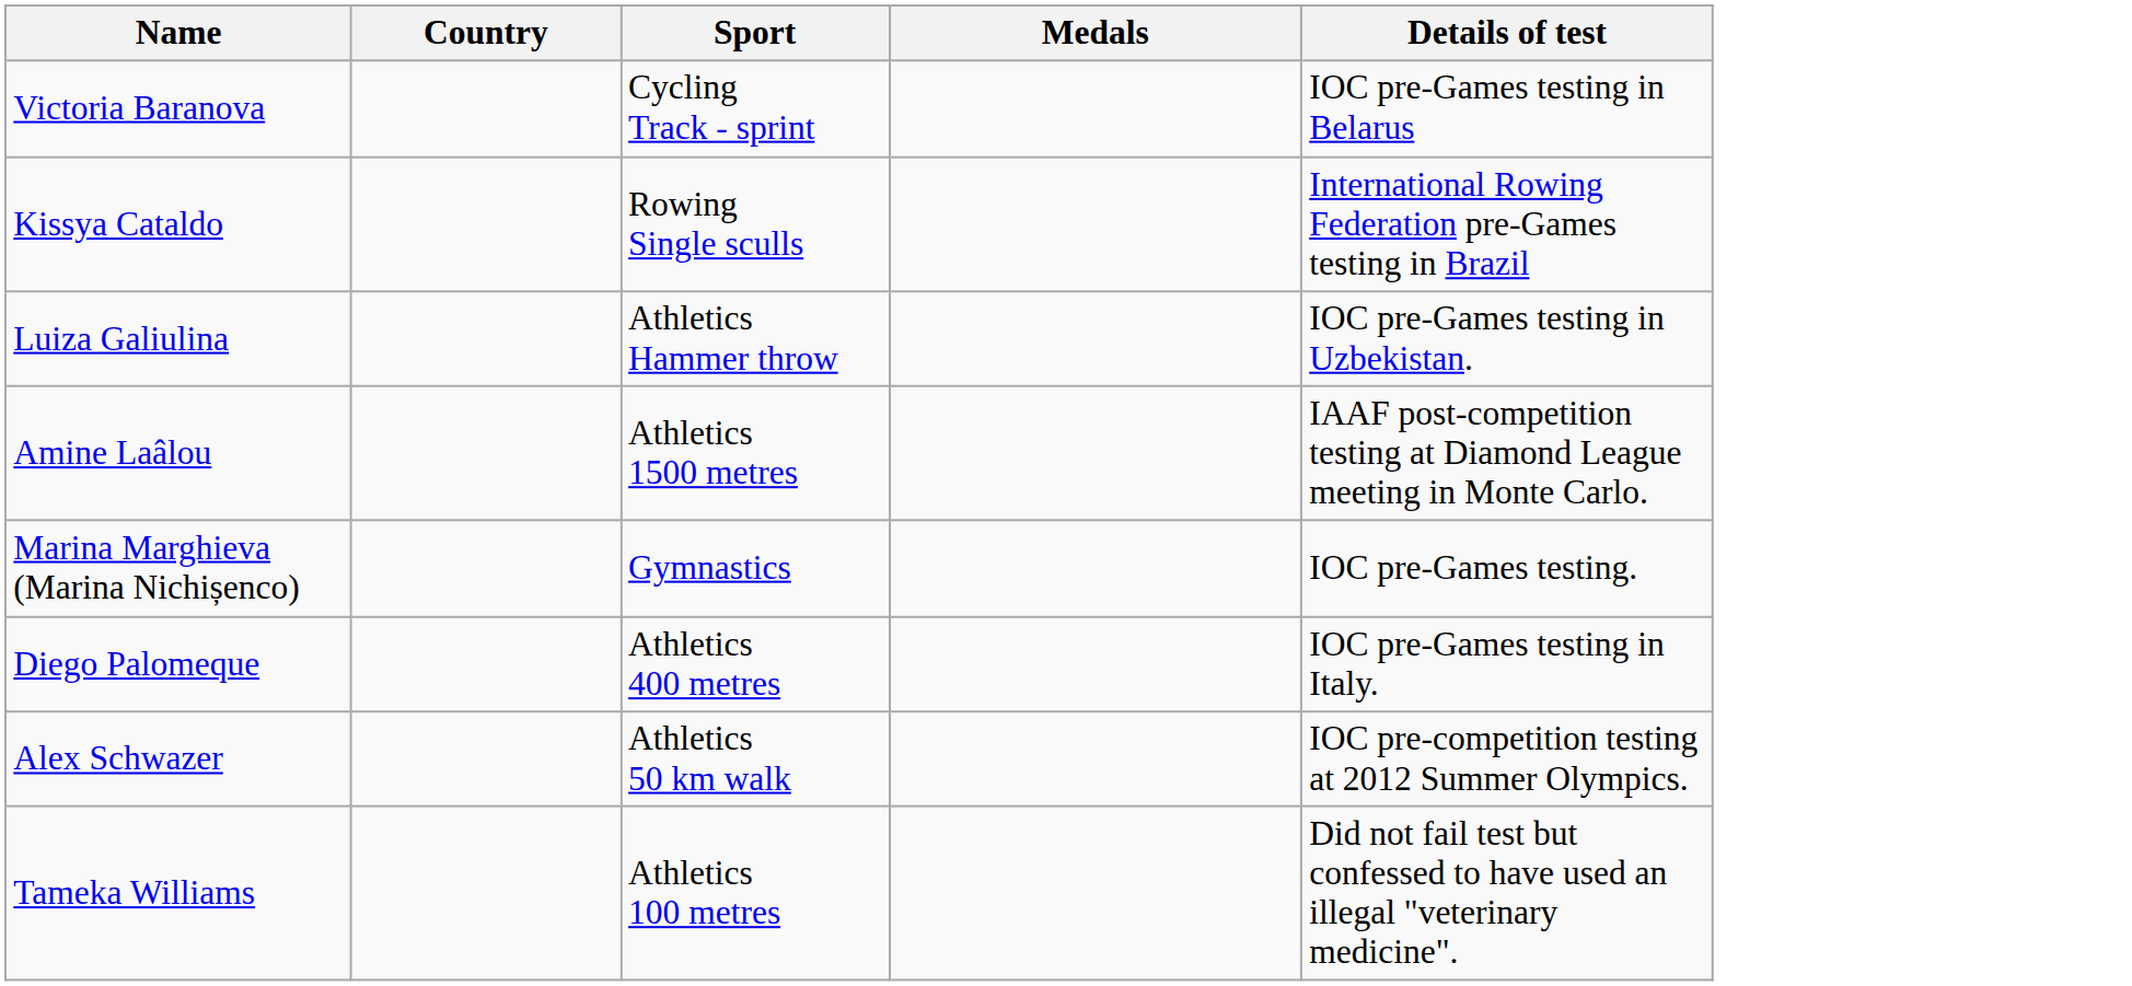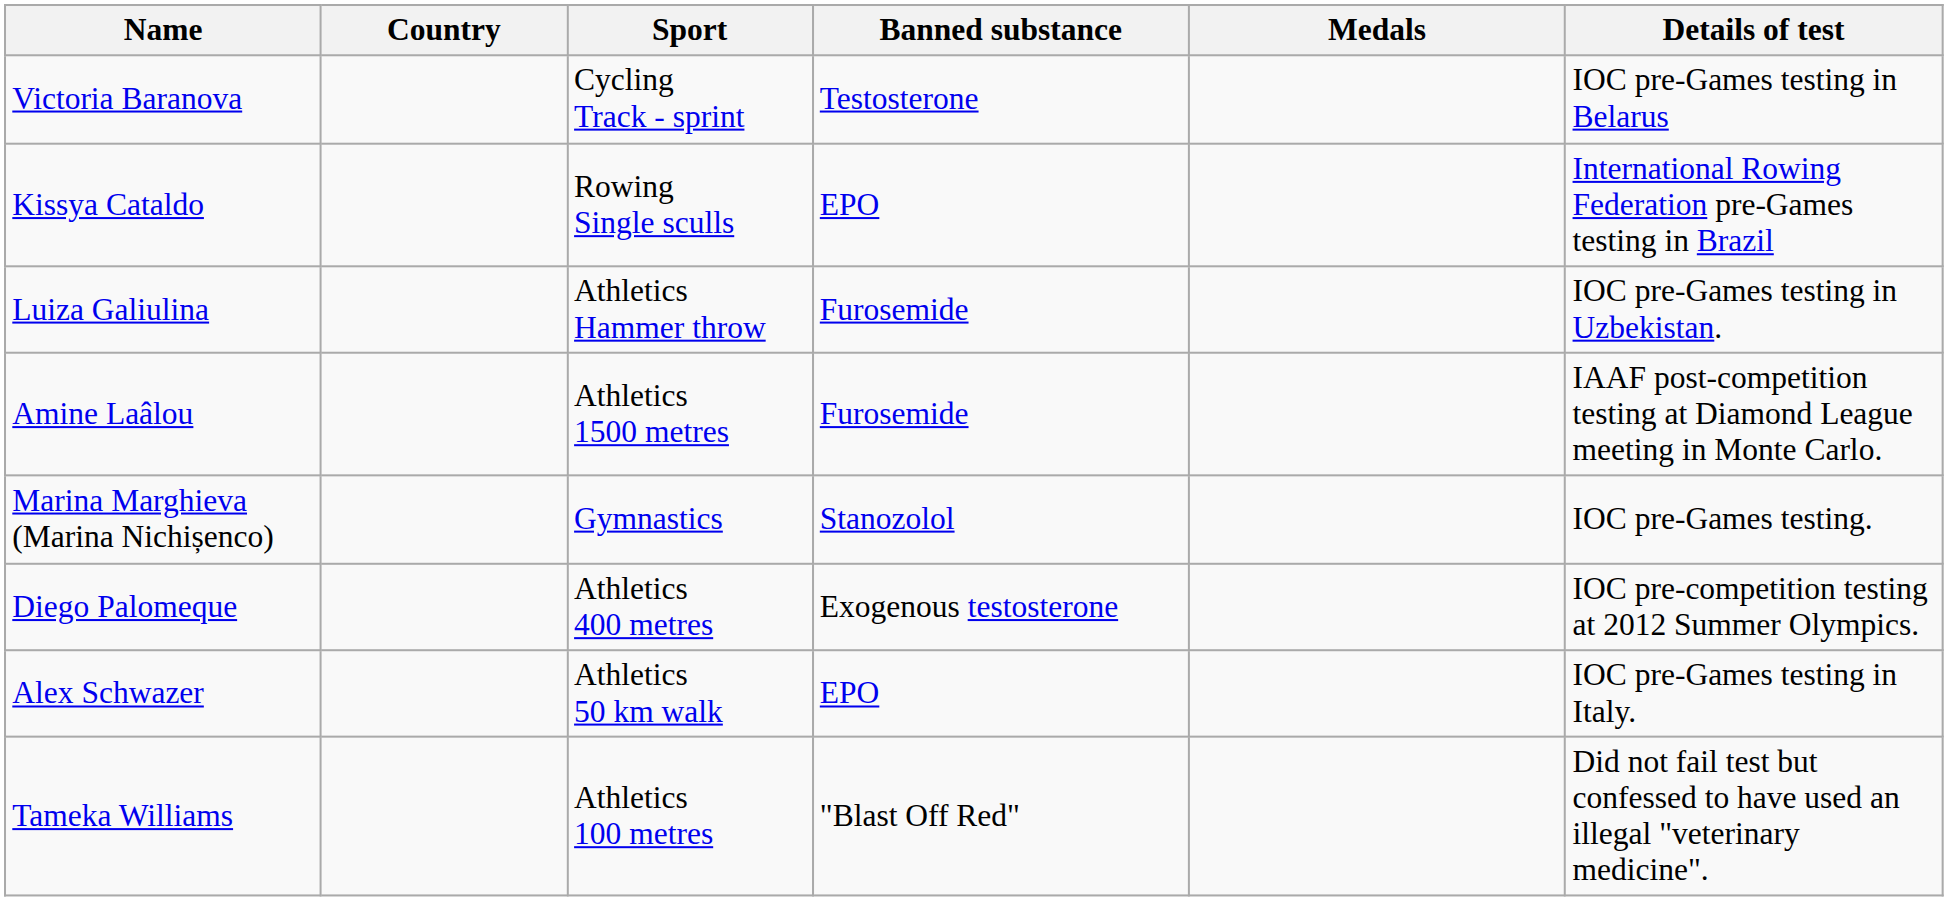+ column: Banned substance | Testosterone | EPO | Furosemide | Furosemide | Stanozolol | Exogenous testosterone | EPO | "Blast Off Red"
Diego Palomeque | Details of test: IOC pre-Games testing in Italy. -> IOC pre-competition testing at 2012 Summer Olympics.
Alex Schwazer | Details of test: IOC pre-competition testing at 2012 Summer Olympics. -> IOC pre-Games testing in Italy.
